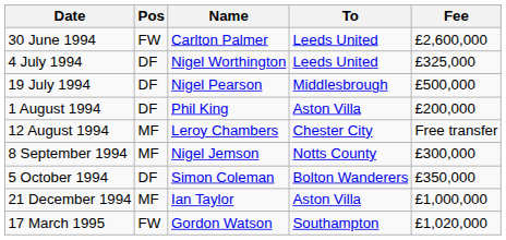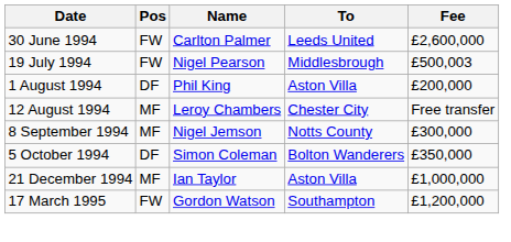- row: 4 July 1994 | DF | Nigel Worthington | Leeds United | £325,000
19 July 1994 | Pos: DF -> FW
19 July 1994 | Fee: £500,000 -> £500,003
17 March 1995 | Fee: £1,020,000 -> £1,200,000
